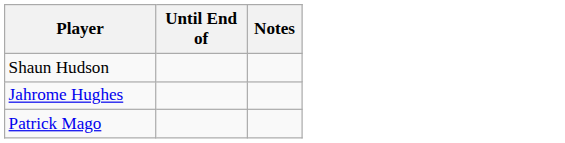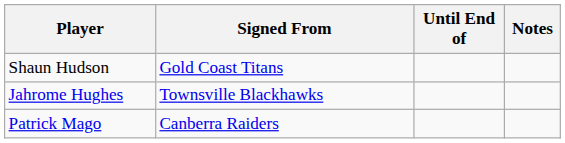+ column: Signed From | Gold Coast Titans | Townsville Blackhawks | Canberra Raiders
